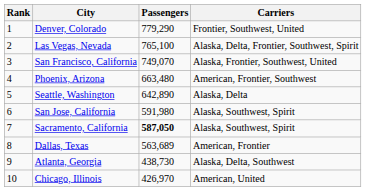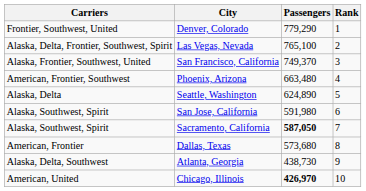columns swapped: Rank <-> Carriers
San Francisco, California | Passengers: 749,070 -> 749,370
Seattle, Washington | Passengers: 642,890 -> 624,890
Dallas, Texas | Passengers: 563,689 -> 573,680
Chicago, Illinois | Passengers: normal -> bold
